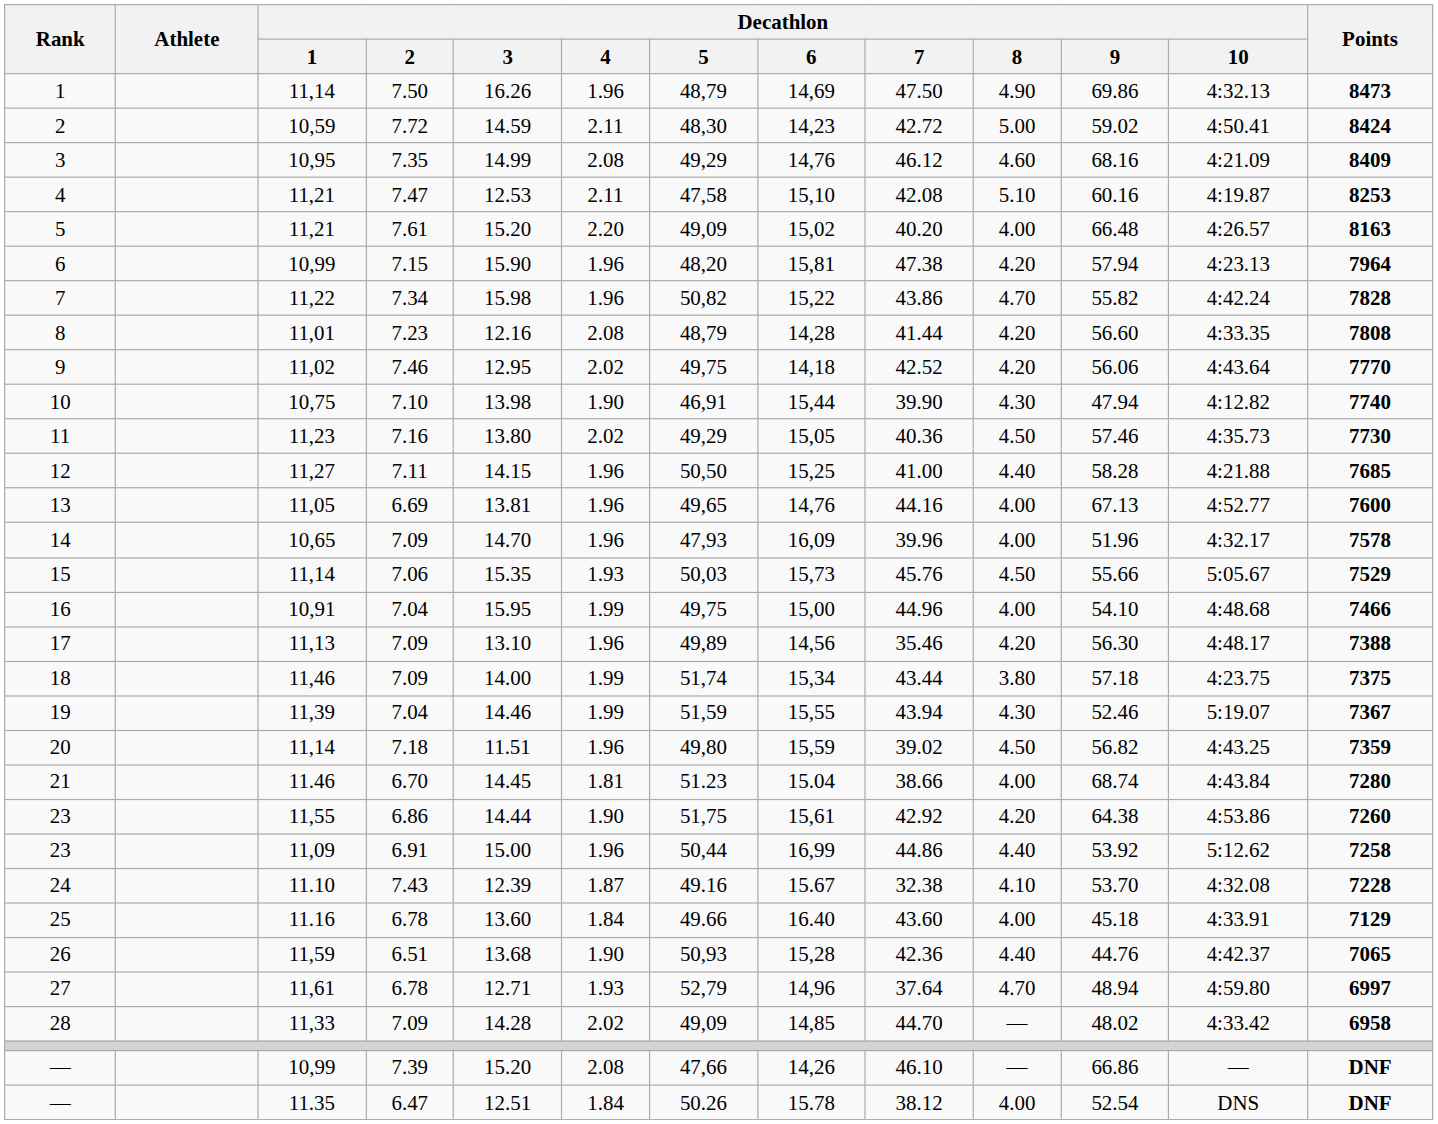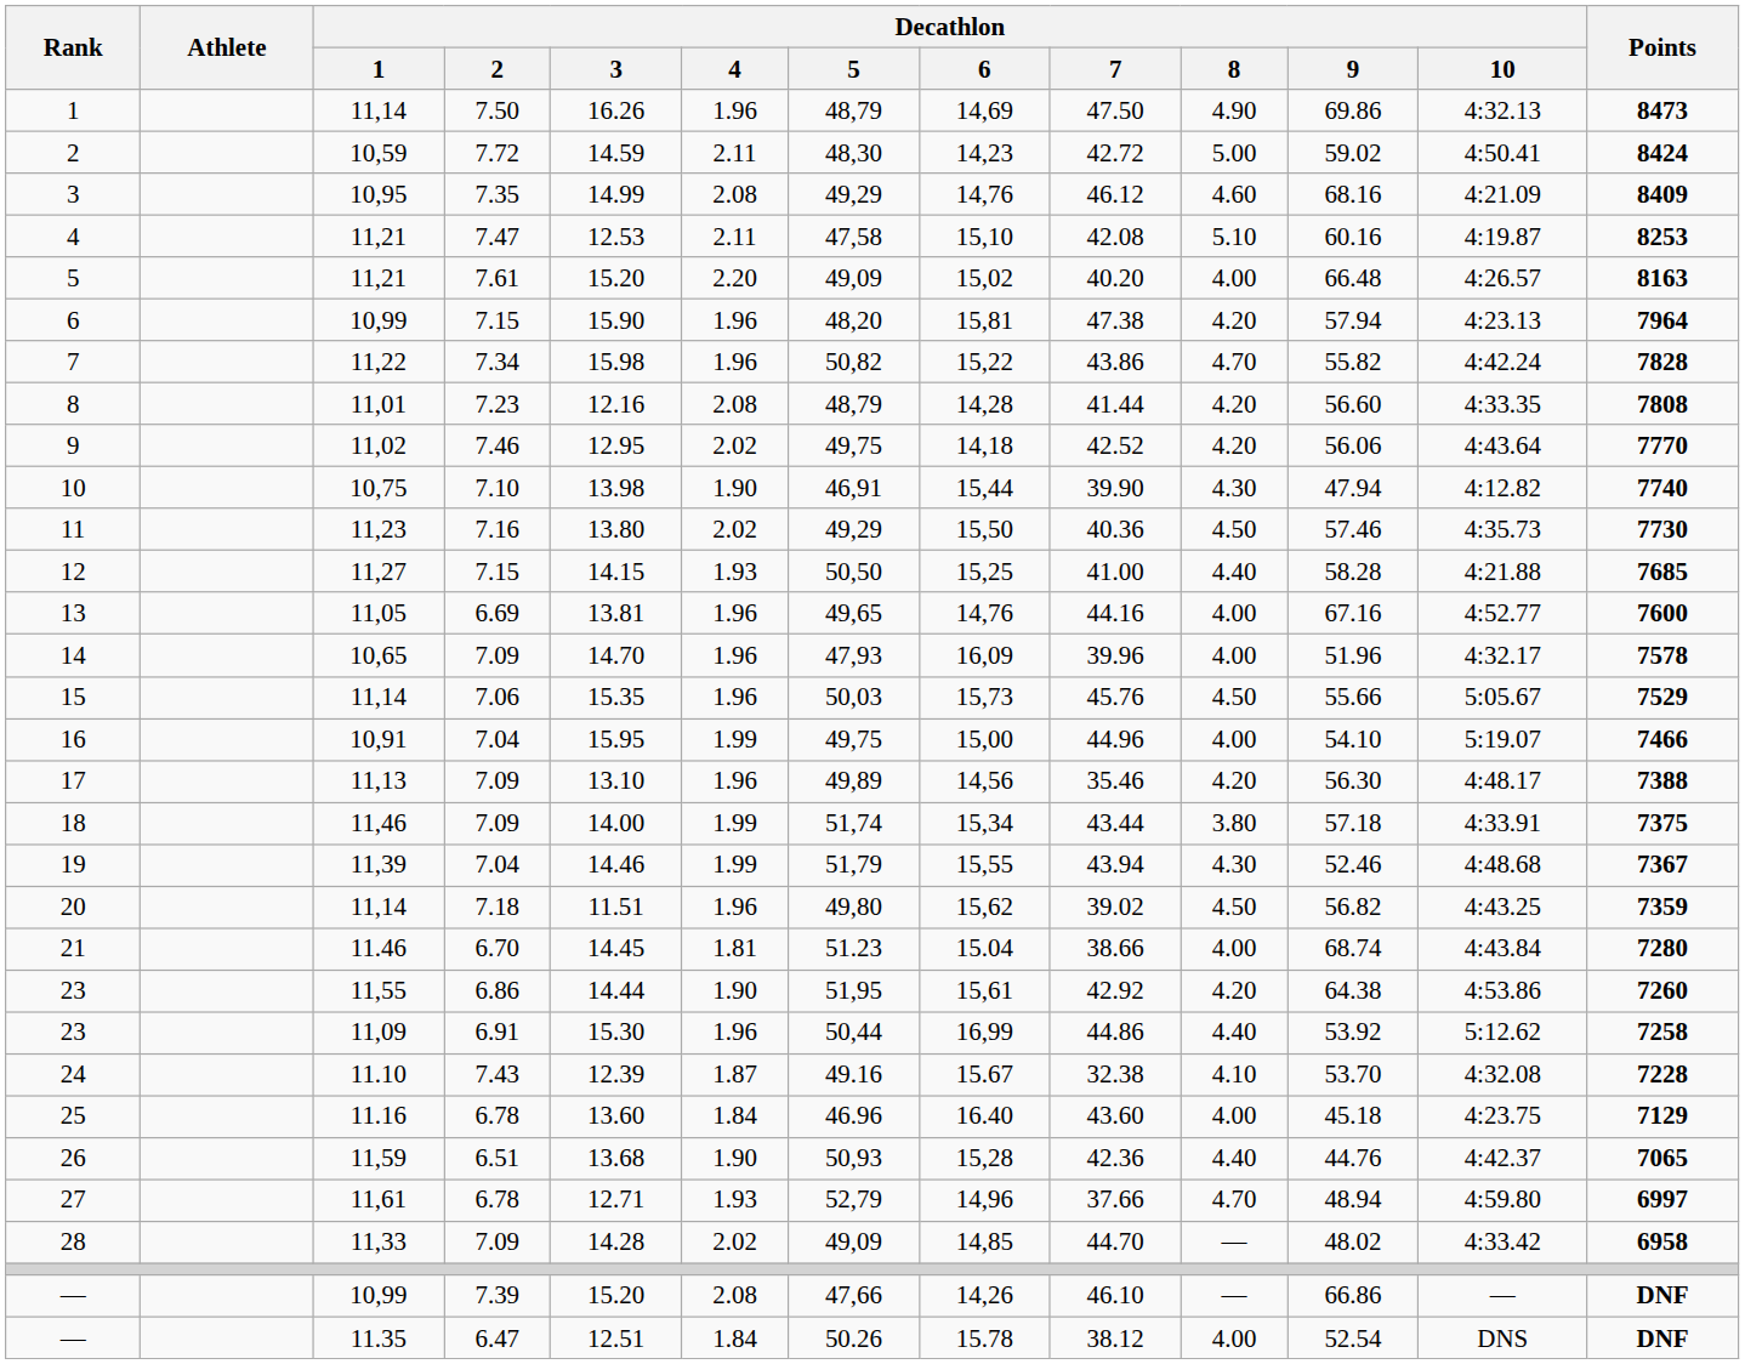11 | Decathlon / 6: 15,05 -> 15,50
12 | Decathlon / 2: 7.11 -> 7.15
12 | Decathlon / 4: 1.96 -> 1.93
13 | Decathlon / 9: 67.13 -> 67.16
15 | Decathlon / 4: 1.93 -> 1.96
16 | Decathlon / 10: 4:48.68 -> 5:19.07
18 | Decathlon / 10: 4:23.75 -> 4:33.91
19 | Decathlon / 5: 51,59 -> 51,79
19 | Decathlon / 10: 5:19.07 -> 4:48.68
20 | Decathlon / 6: 15,59 -> 15,62
23 / 11,55 | Decathlon / 5: 51,75 -> 51,95
23 / 11,09 | Decathlon / 3: 15.00 -> 15.30
25 | Decathlon / 5: 49.66 -> 46.96
25 | Decathlon / 10: 4:33.91 -> 4:23.75
27 | Decathlon / 7: 37.64 -> 37.66
